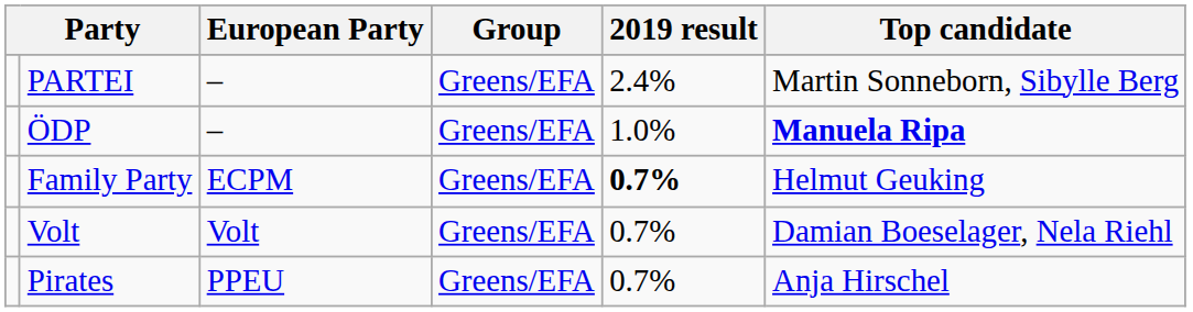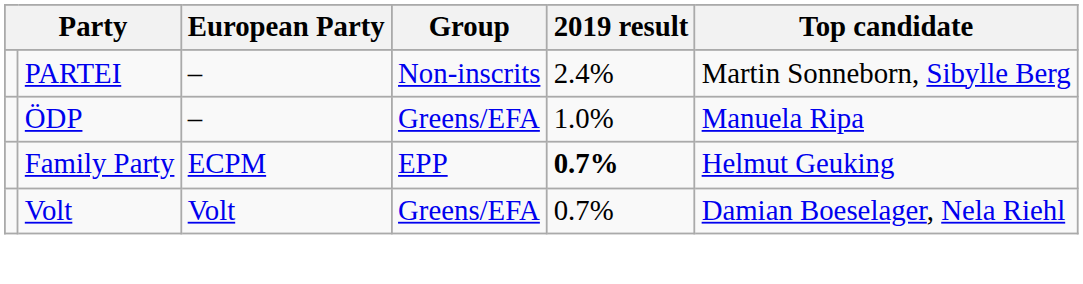PARTEI | Group: Greens/EFA -> Non-inscrits
ÖDP | Top candidate: bold -> normal
Family Party | Group: Greens/EFA -> EPP
- row: Pirates | PPEU | Greens/EFA | 0.7% | Anja Hirschel
